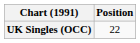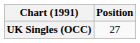UK Singles (OCC) | Position: 22 -> 27
